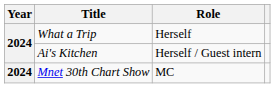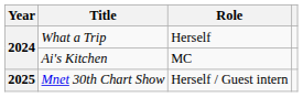Ai's Kitchen | Role: Herself / Guest intern -> MC
Mnet 30th Chart Show | Year: 2024 -> 2025
Mnet 30th Chart Show | Role: MC -> Herself / Guest intern
